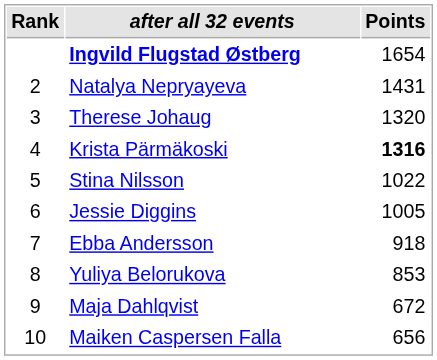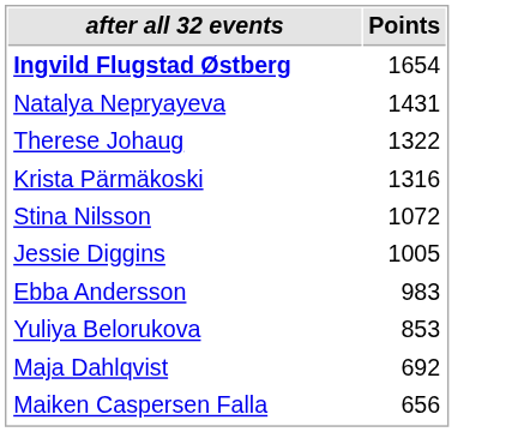- column: Rank | 2 | 3 | 4 | 5 | 6 | 7 | 8 | 9 | 10
Therese Johaug | Points: 1320 -> 1322
Krista Pärmäkoski | Points: bold -> normal
Stina Nilsson | Points: 1022 -> 1072
Ebba Andersson | Points: 918 -> 983
Maja Dahlqvist | Points: 672 -> 692
